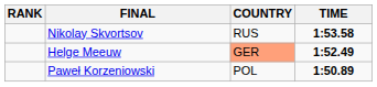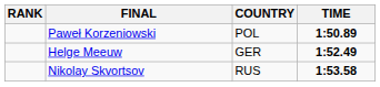rows swapped: Paweł Korzeniowski <-> Nikolay Skvortsov
Helge Meeuw | COUNTRY: lightsalmon background -> no background
